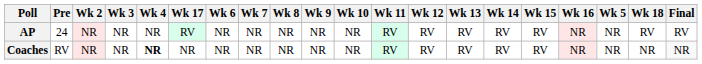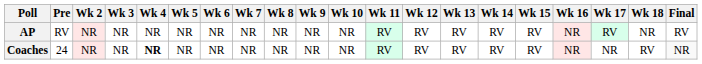columns swapped: Wk 5 <-> Wk 17
AP | Pre: 24 -> RV
AP | Wk 18: RV -> NR
Coaches | Pre: RV -> 24
Coaches | Wk 18: NR -> RV
